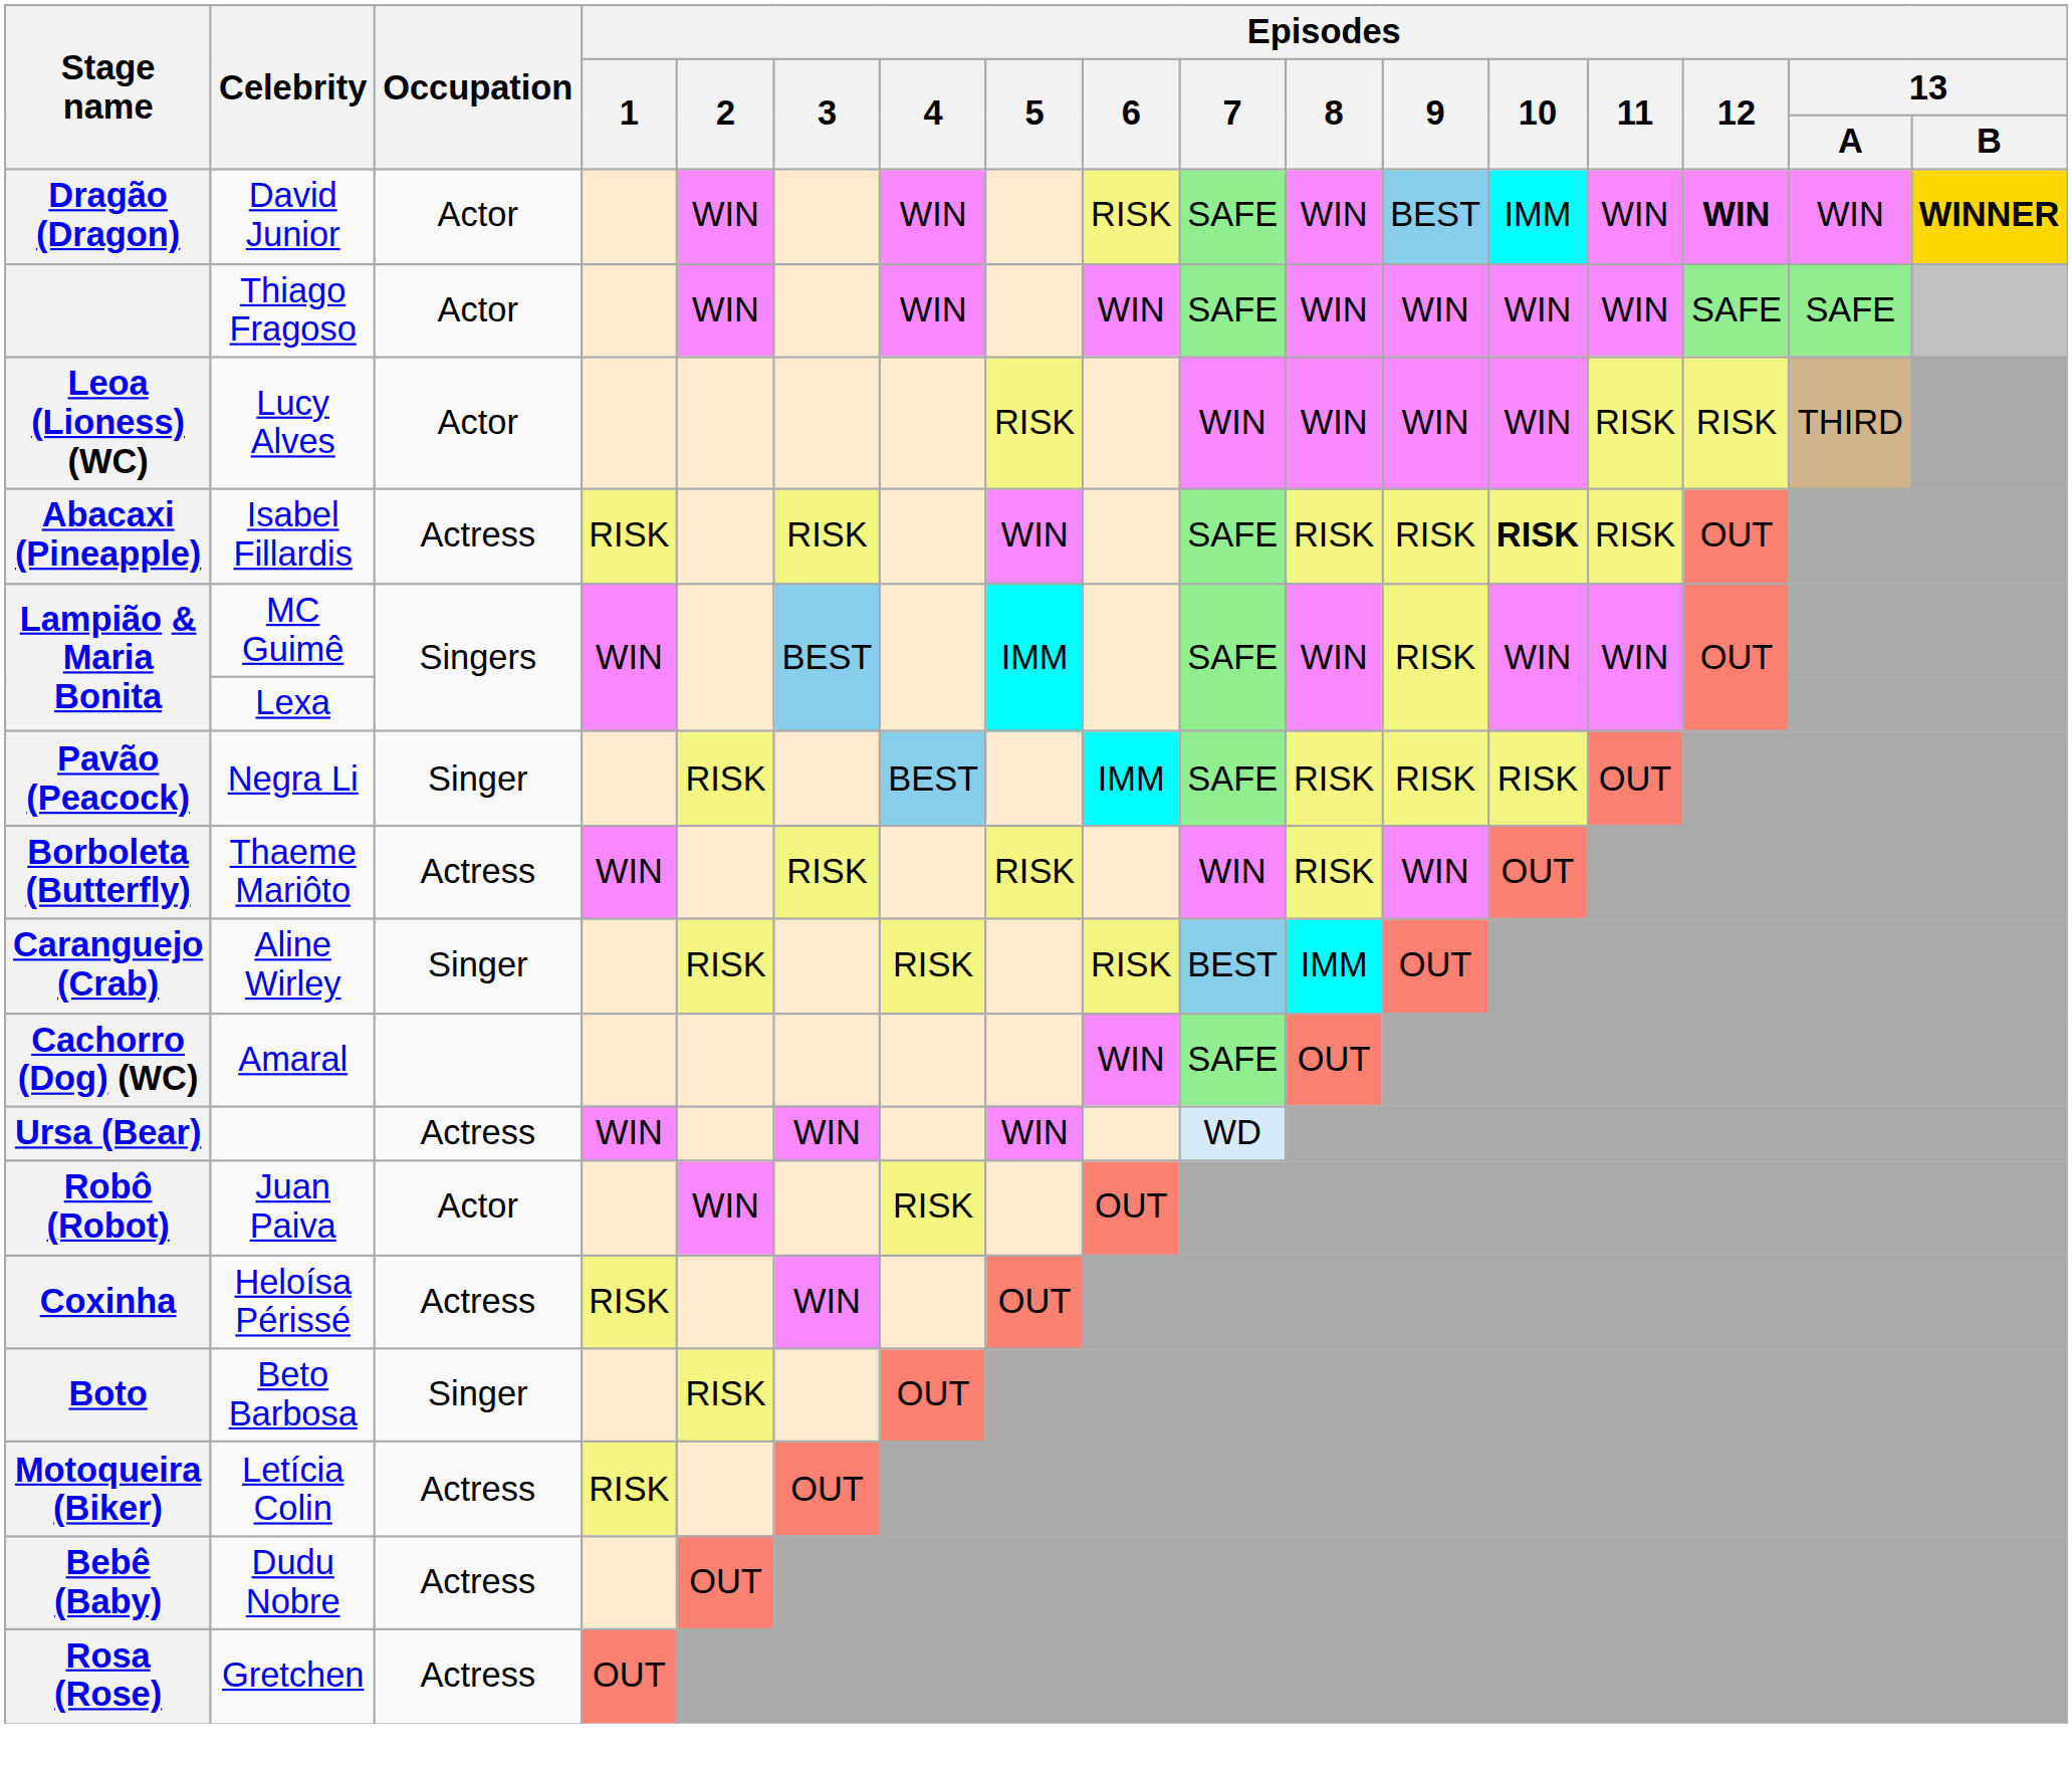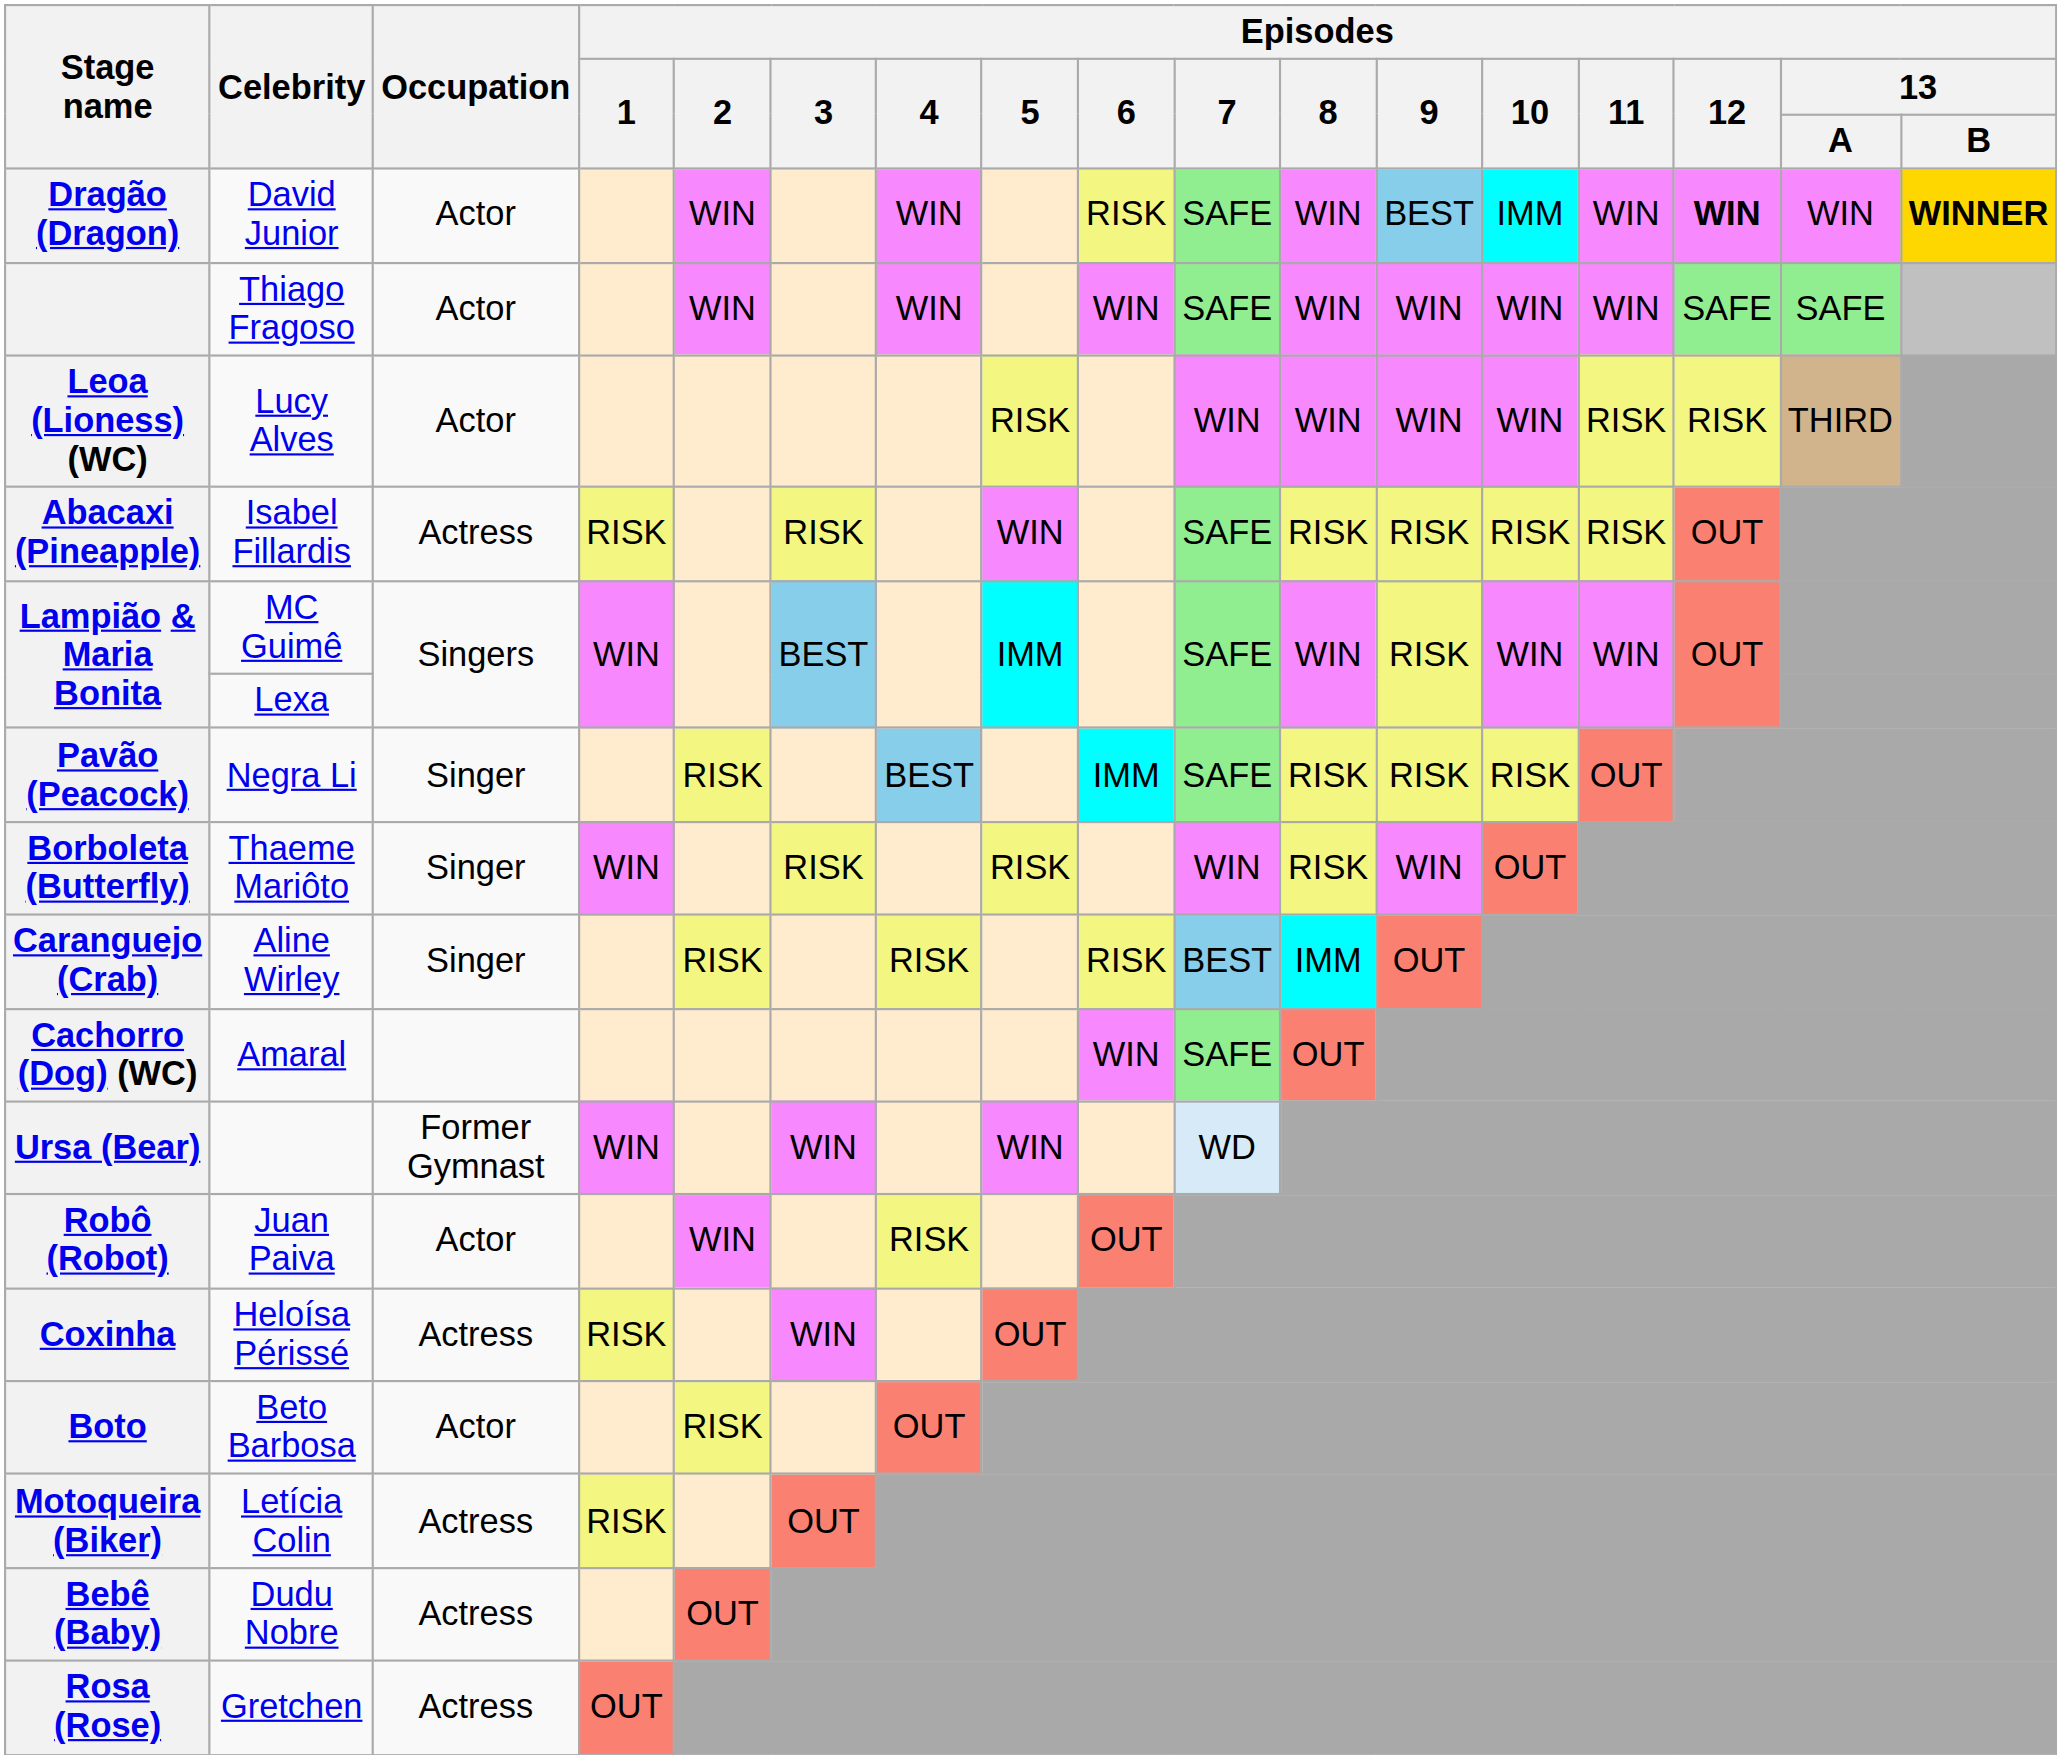Abacaxi (Pineapple) | Episodes / 10: bold -> normal
Borboleta (Butterfly) | Occupation: Actress -> Singer
Ursa (Bear) | Occupation: Actress -> Former Gymnast
Boto | Occupation: Singer -> Actor
